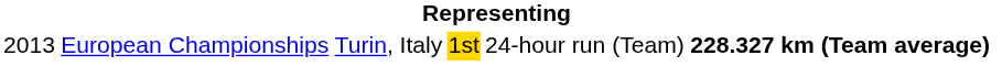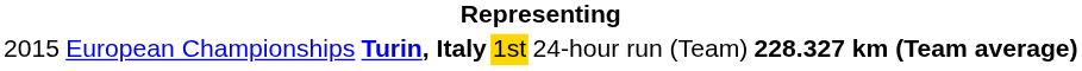European Championships | column 1: 2013 -> 2015
European Championships | column 3: normal -> bold
